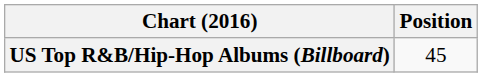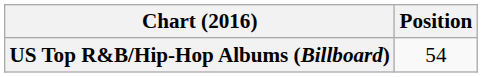US Top R&B/Hip-Hop Albums (Billboard) | Position: 45 -> 54
